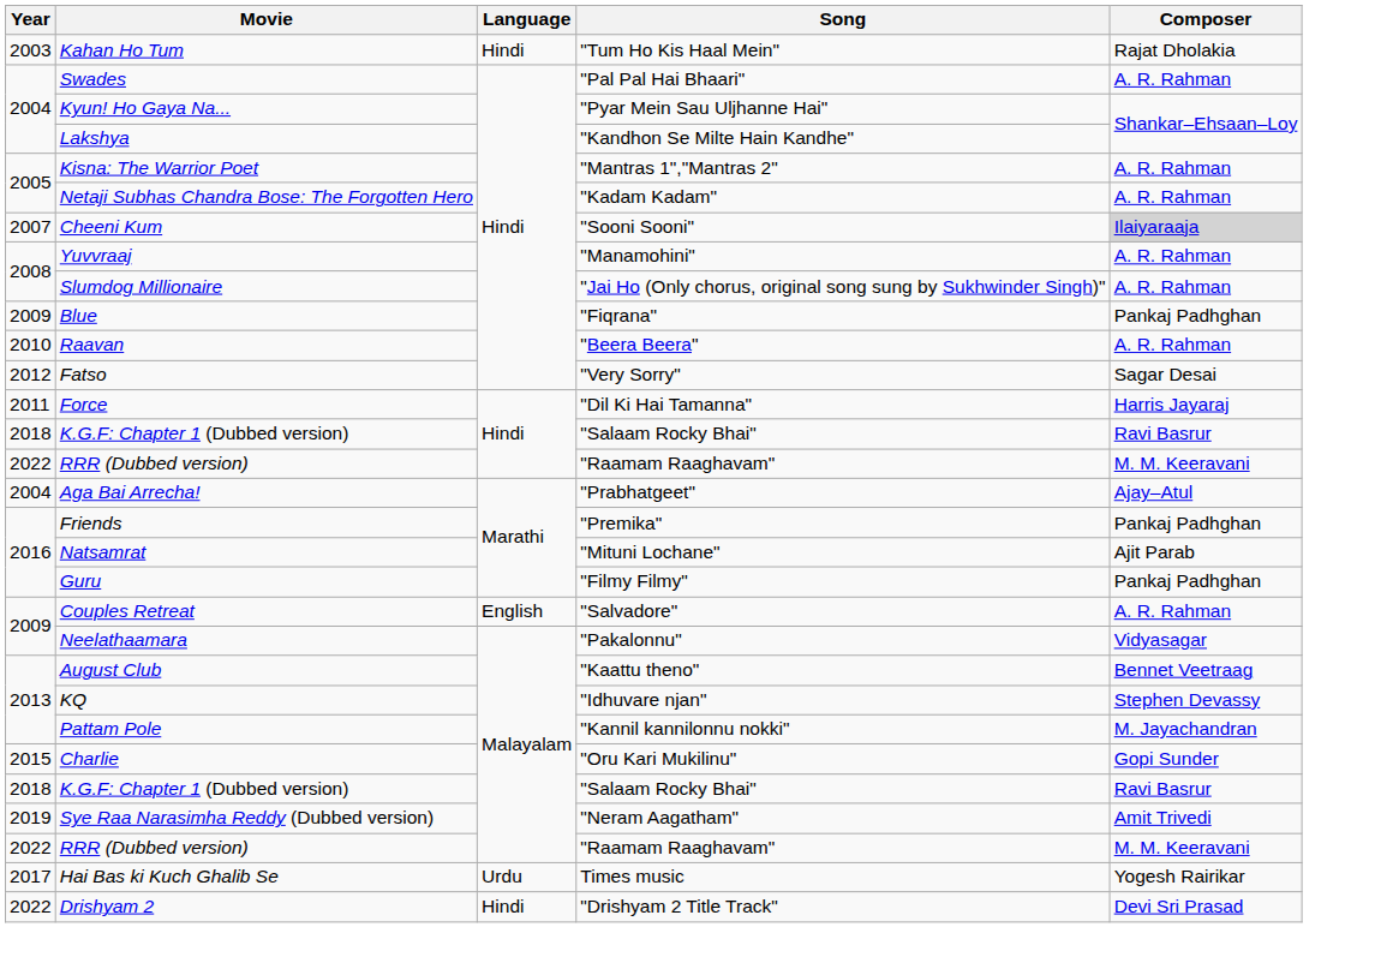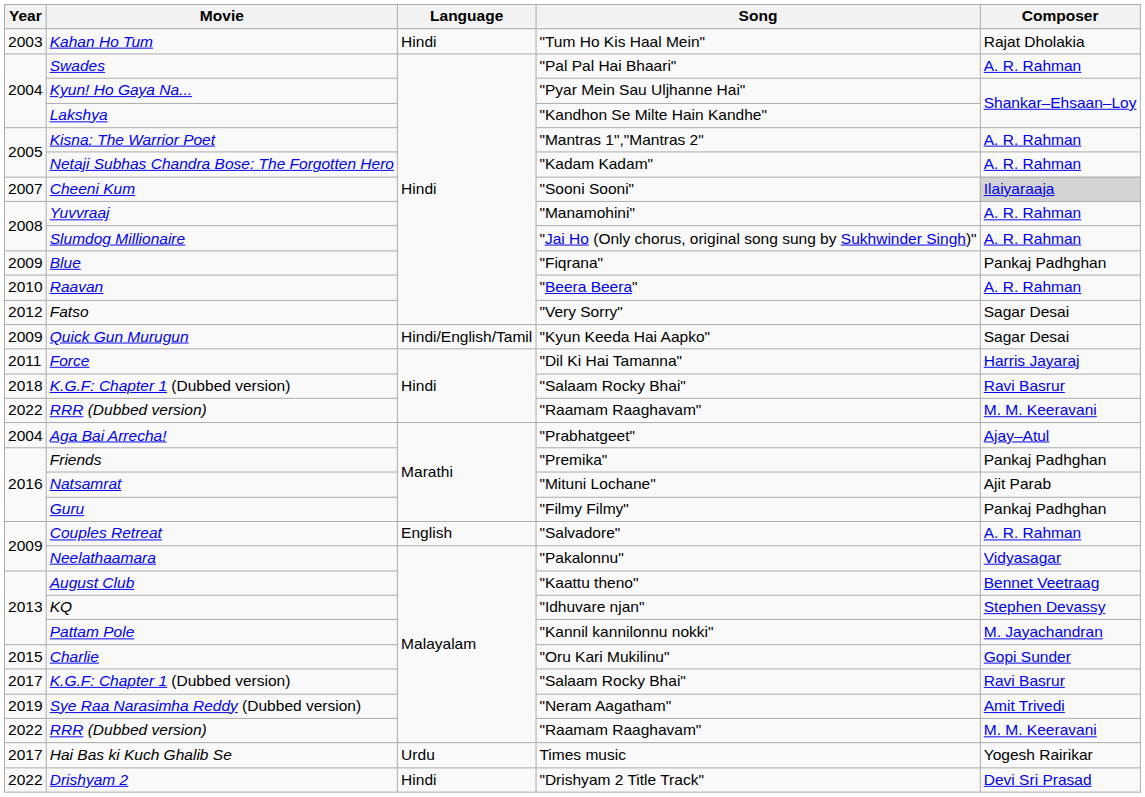+ row: 2009 | Quick Gun Murugun | Hindi/English/Tamil | "Kyun Keeda Hai Aapko" | Sagar Desai
K.G.F: Chapter 1 (Dubbed version) / Malayalam | Year: 2018 -> 2017
